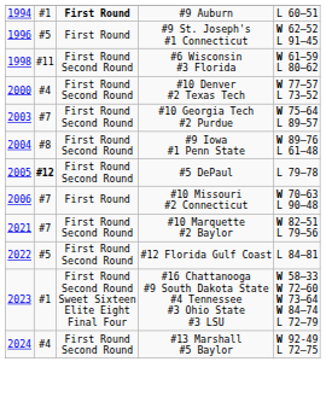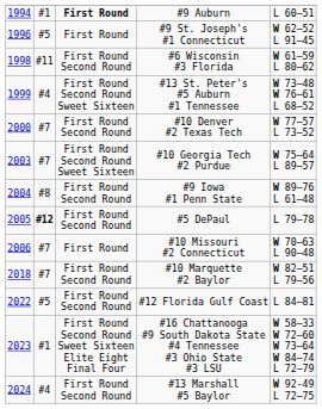+ row: 1999 | #4 | First Round Second Round Sweet Sixteen | #13 St. Peter's #5 Auburn #1 Tennessee | W 73–48 W 76–61 L 68–52
#10 Denver #2 Texas Tech | column 2: #4 -> #7
#10 Georgia Tech #2 Purdue | column 3: First Round Second Round -> First Round Second Round Sweet Sixteen
#10 Marquette #2 Baylor | column 1: 2021 -> 2018
